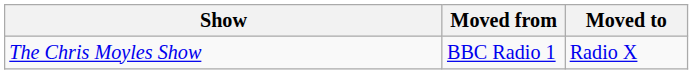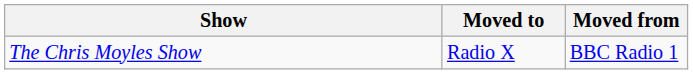columns swapped: Moved from <-> Moved to
